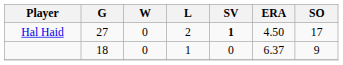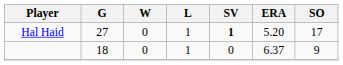Hal Haid | L: 2 -> 1
Hal Haid | ERA: 4.50 -> 5.20
